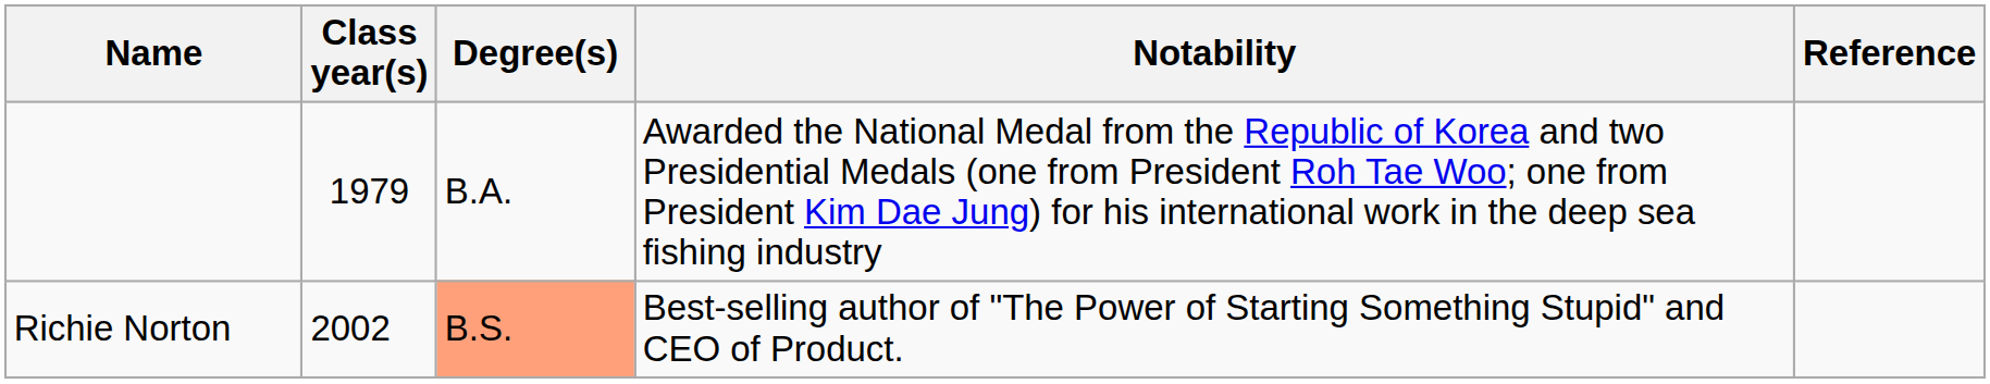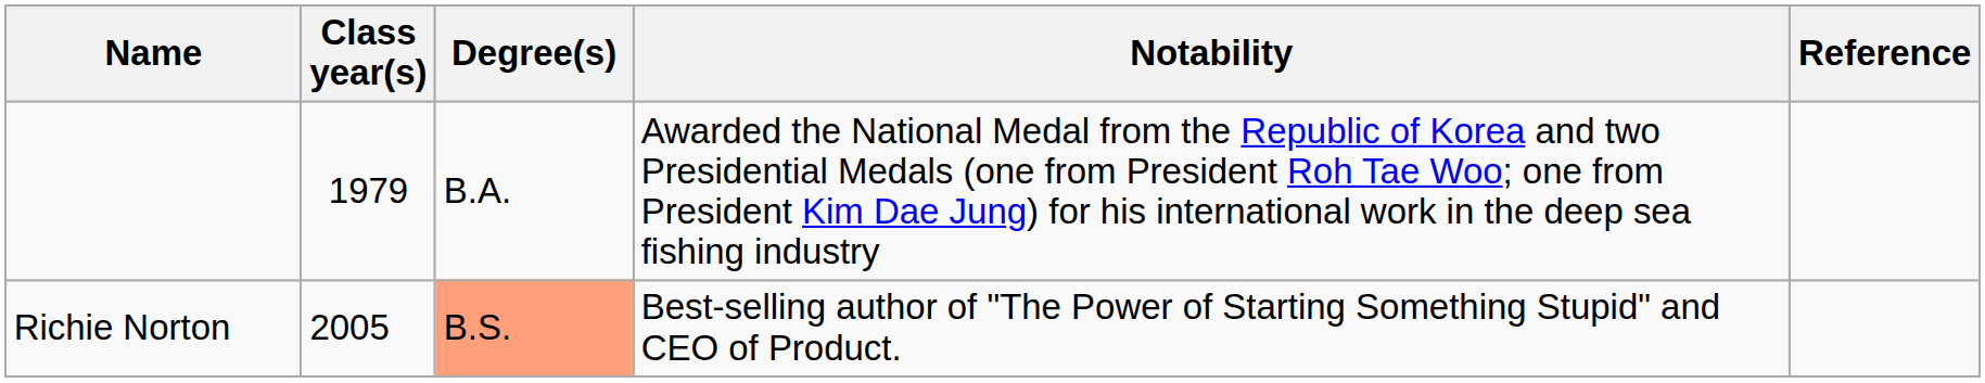Richie Norton | Class year(s): 2002 -> 2005
